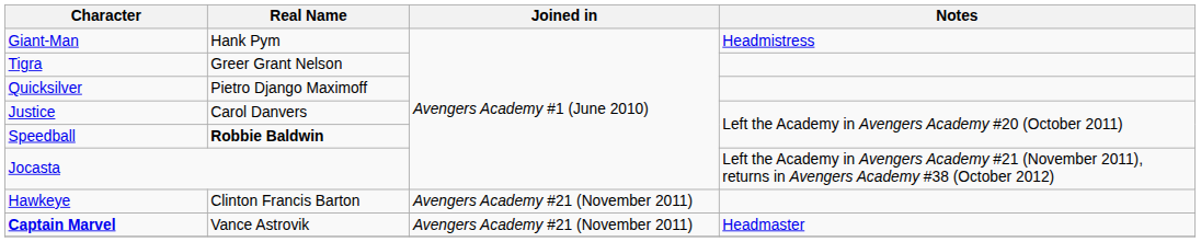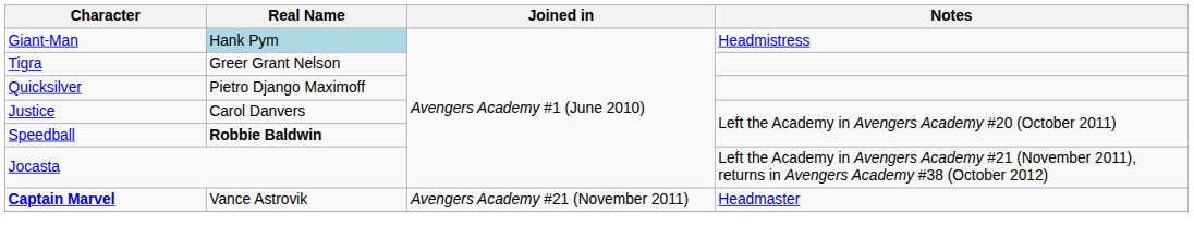Giant-Man | Real Name: no background -> lightblue background
- row: Hawkeye | Clinton Francis Barton | Avengers Academy #21 (November 2011)
